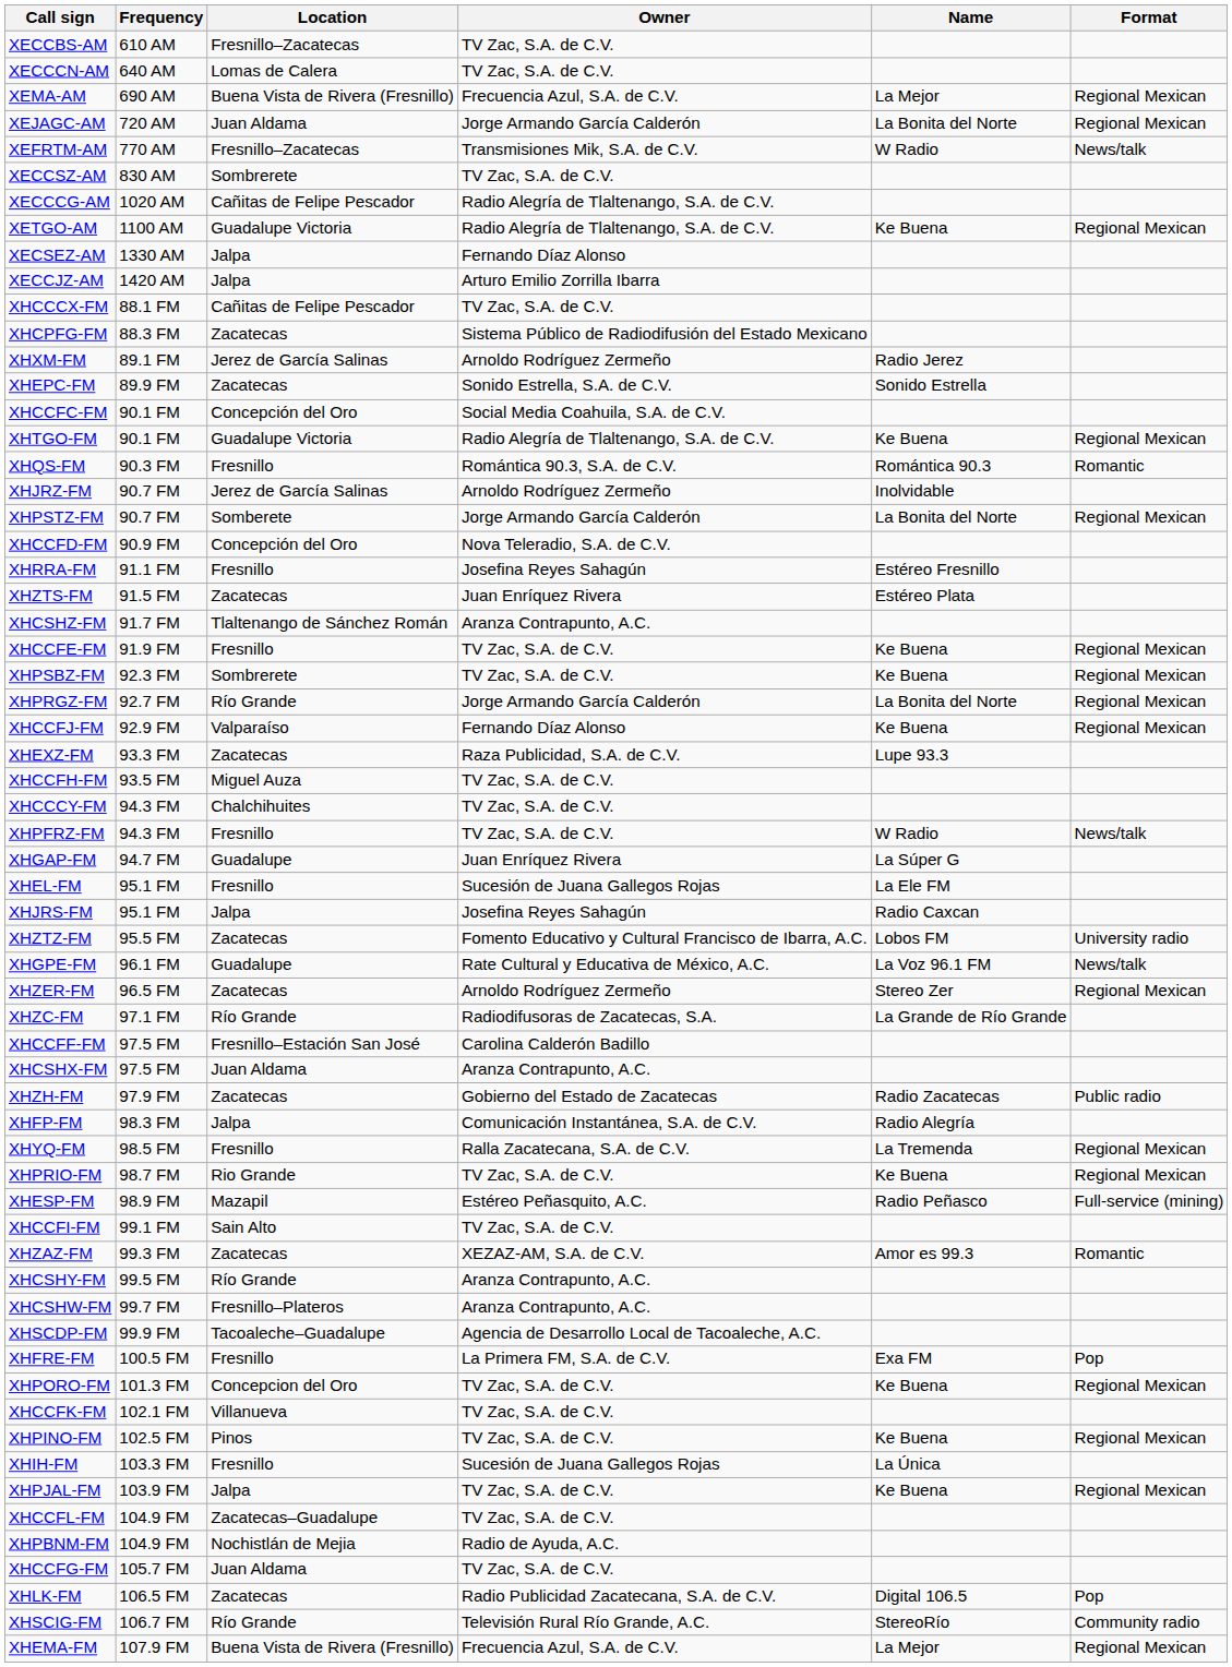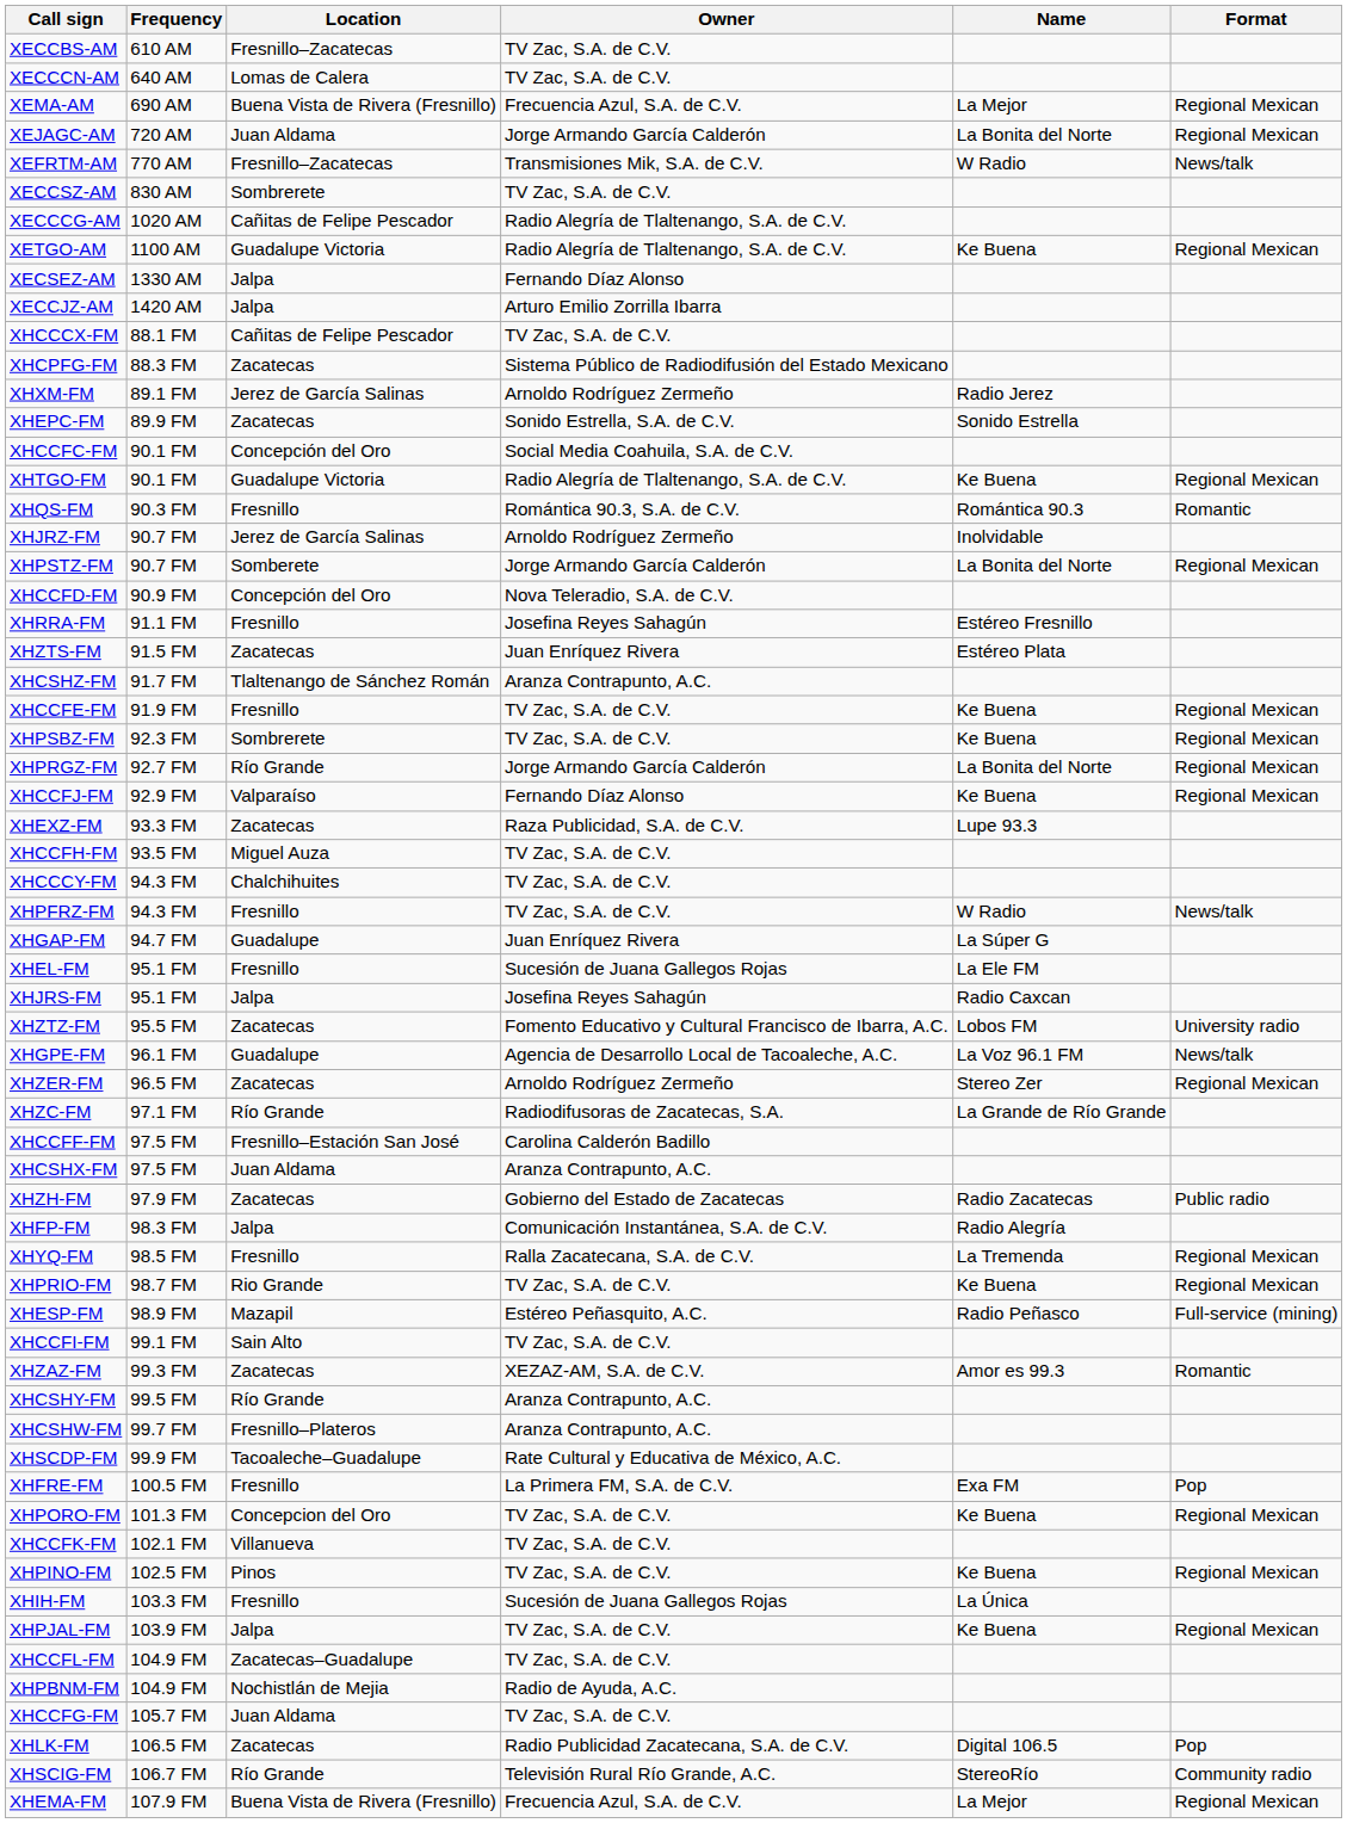XHGPE-FM | Owner: Rate Cultural y Educativa de México, A.C. -> Agencia de Desarrollo Local de Tacoaleche, A.C.
XHSCDP-FM | Owner: Agencia de Desarrollo Local de Tacoaleche, A.C. -> Rate Cultural y Educativa de México, A.C.
